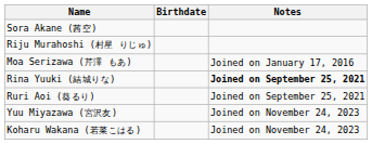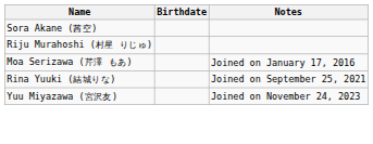Rina Yuuki (結城りな) | Notes: bold -> normal
- row: Ruri Aoi (葵るり) | Joined on September 25, 2021
- row: Koharu Wakana (若菜こはる) | Joined on November 24, 2023
